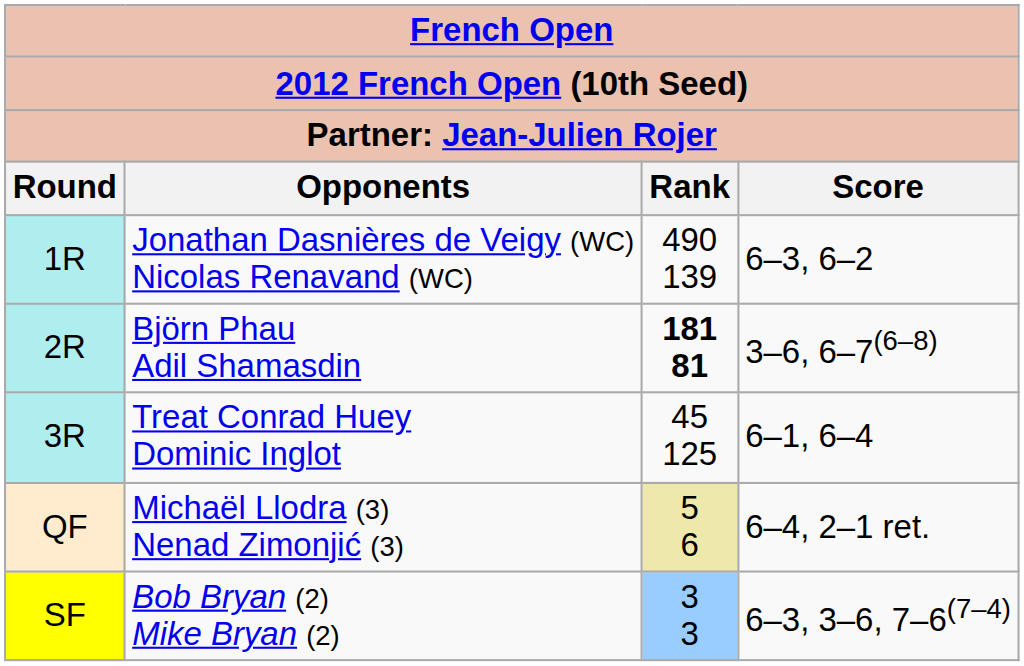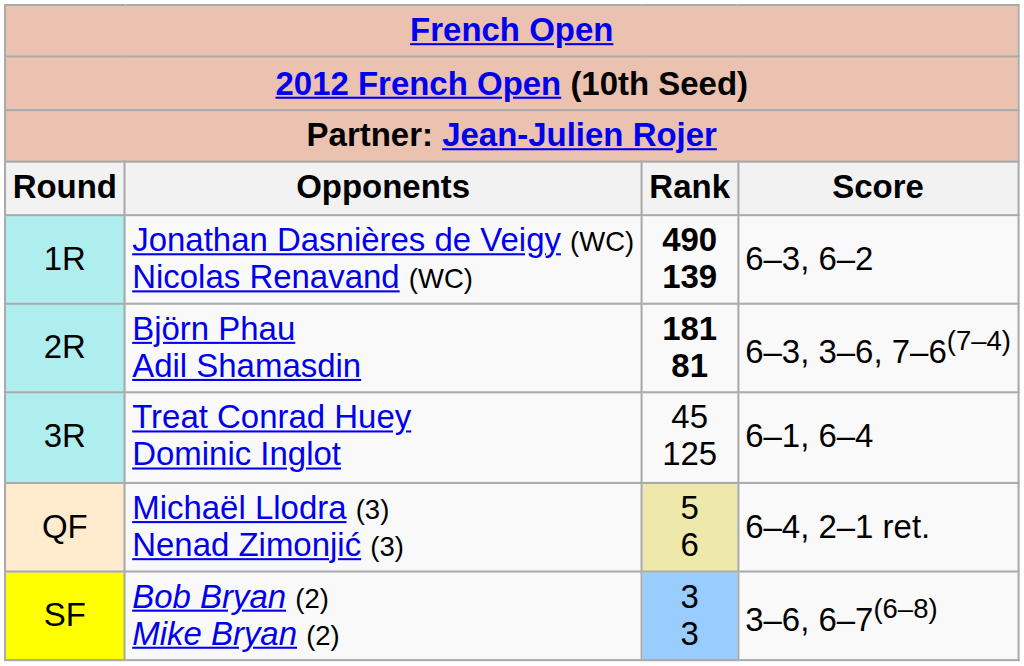Jonathan Dasnières de Veigy (WC) Nicolas Renavand (WC) | Rank: normal -> bold
Björn Phau Adil Shamasdin | Score: 3–6, 6–7(6–8) -> 6–3, 3–6, 7–6(7–4)
Bob Bryan (2) Mike Bryan (2) | Score: 6–3, 3–6, 7–6(7–4) -> 3–6, 6–7(6–8)
